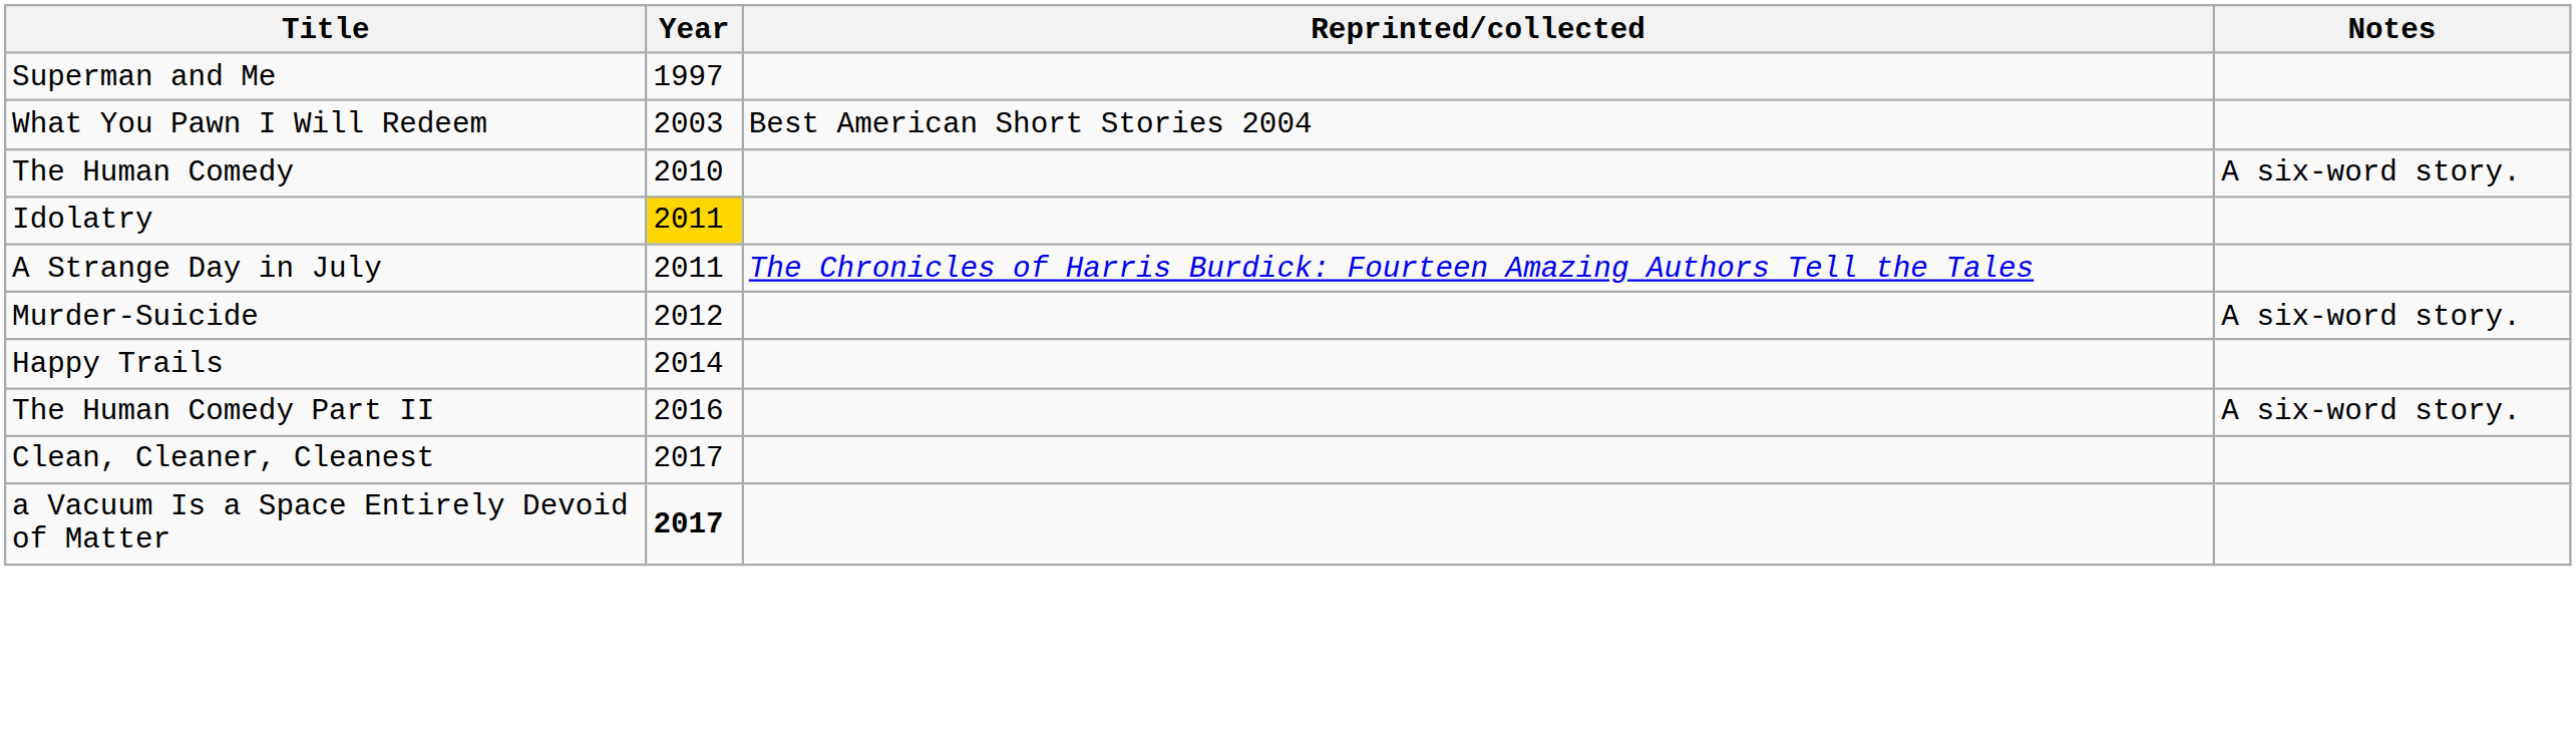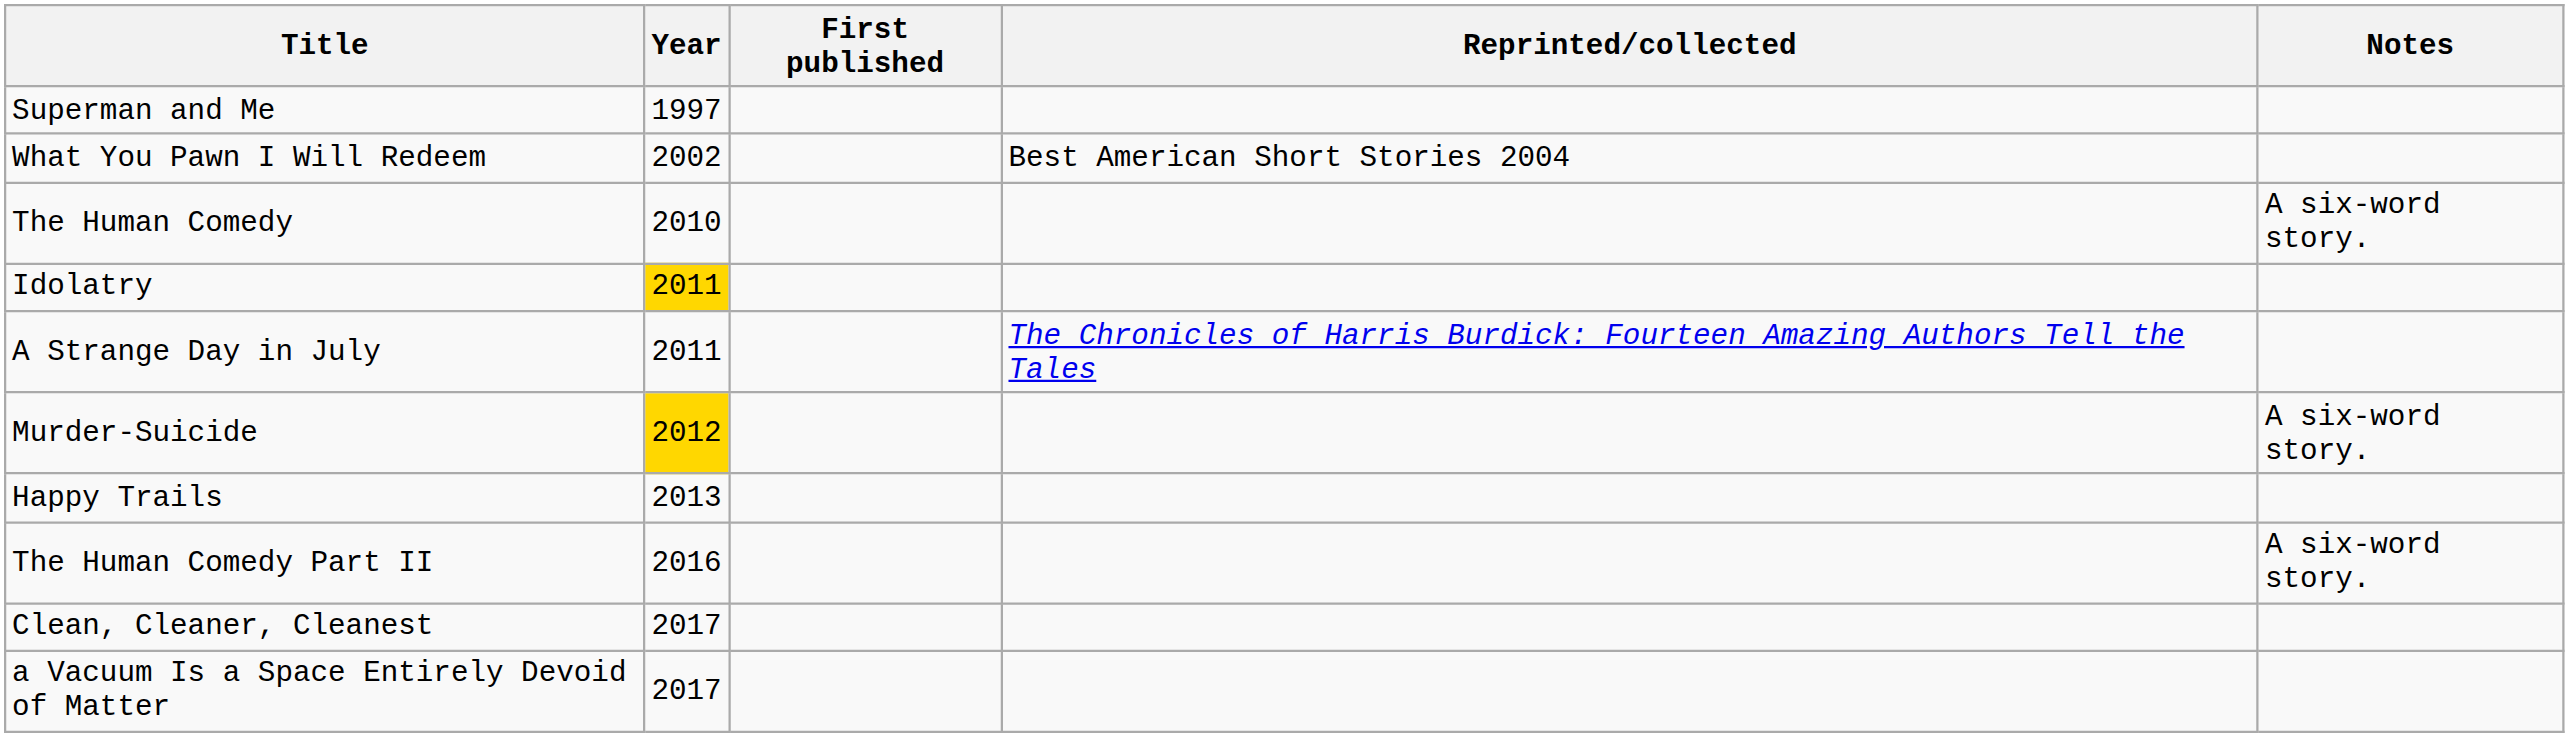+ column: First published
What You Pawn I Will Redeem | Year: 2003 -> 2002
Murder-Suicide | Year: no background -> gold background
Happy Trails | Year: 2014 -> 2013
a Vacuum Is a Space Entirely Devoid of Matter | Year: bold -> normal
